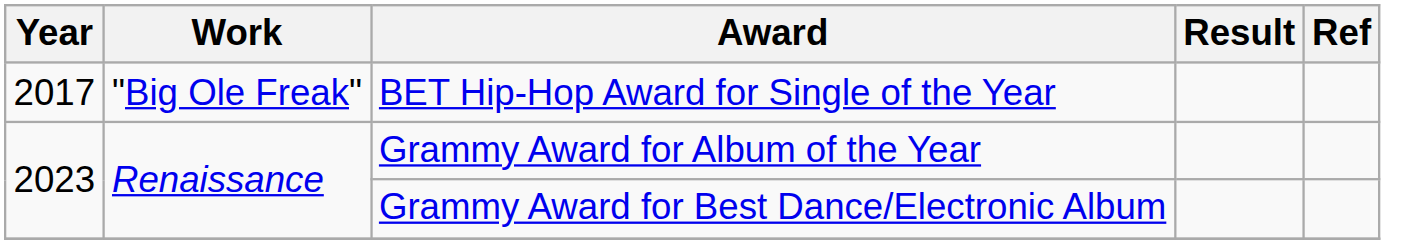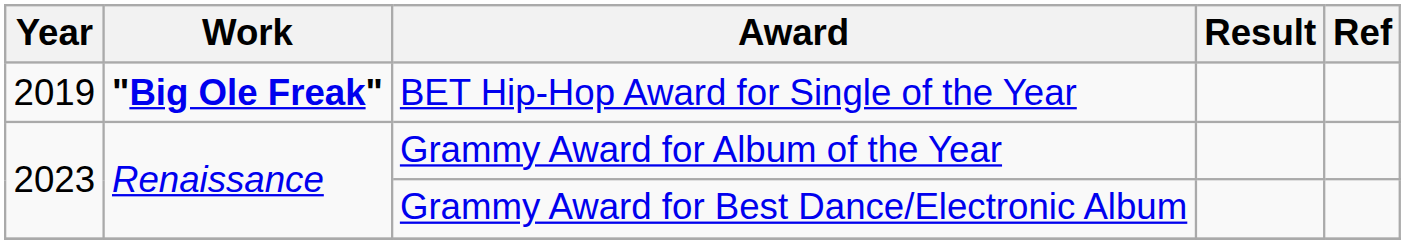BET Hip-Hop Award for Single of the Year | Year: 2017 -> 2019
BET Hip-Hop Award for Single of the Year | Work: normal -> bold
